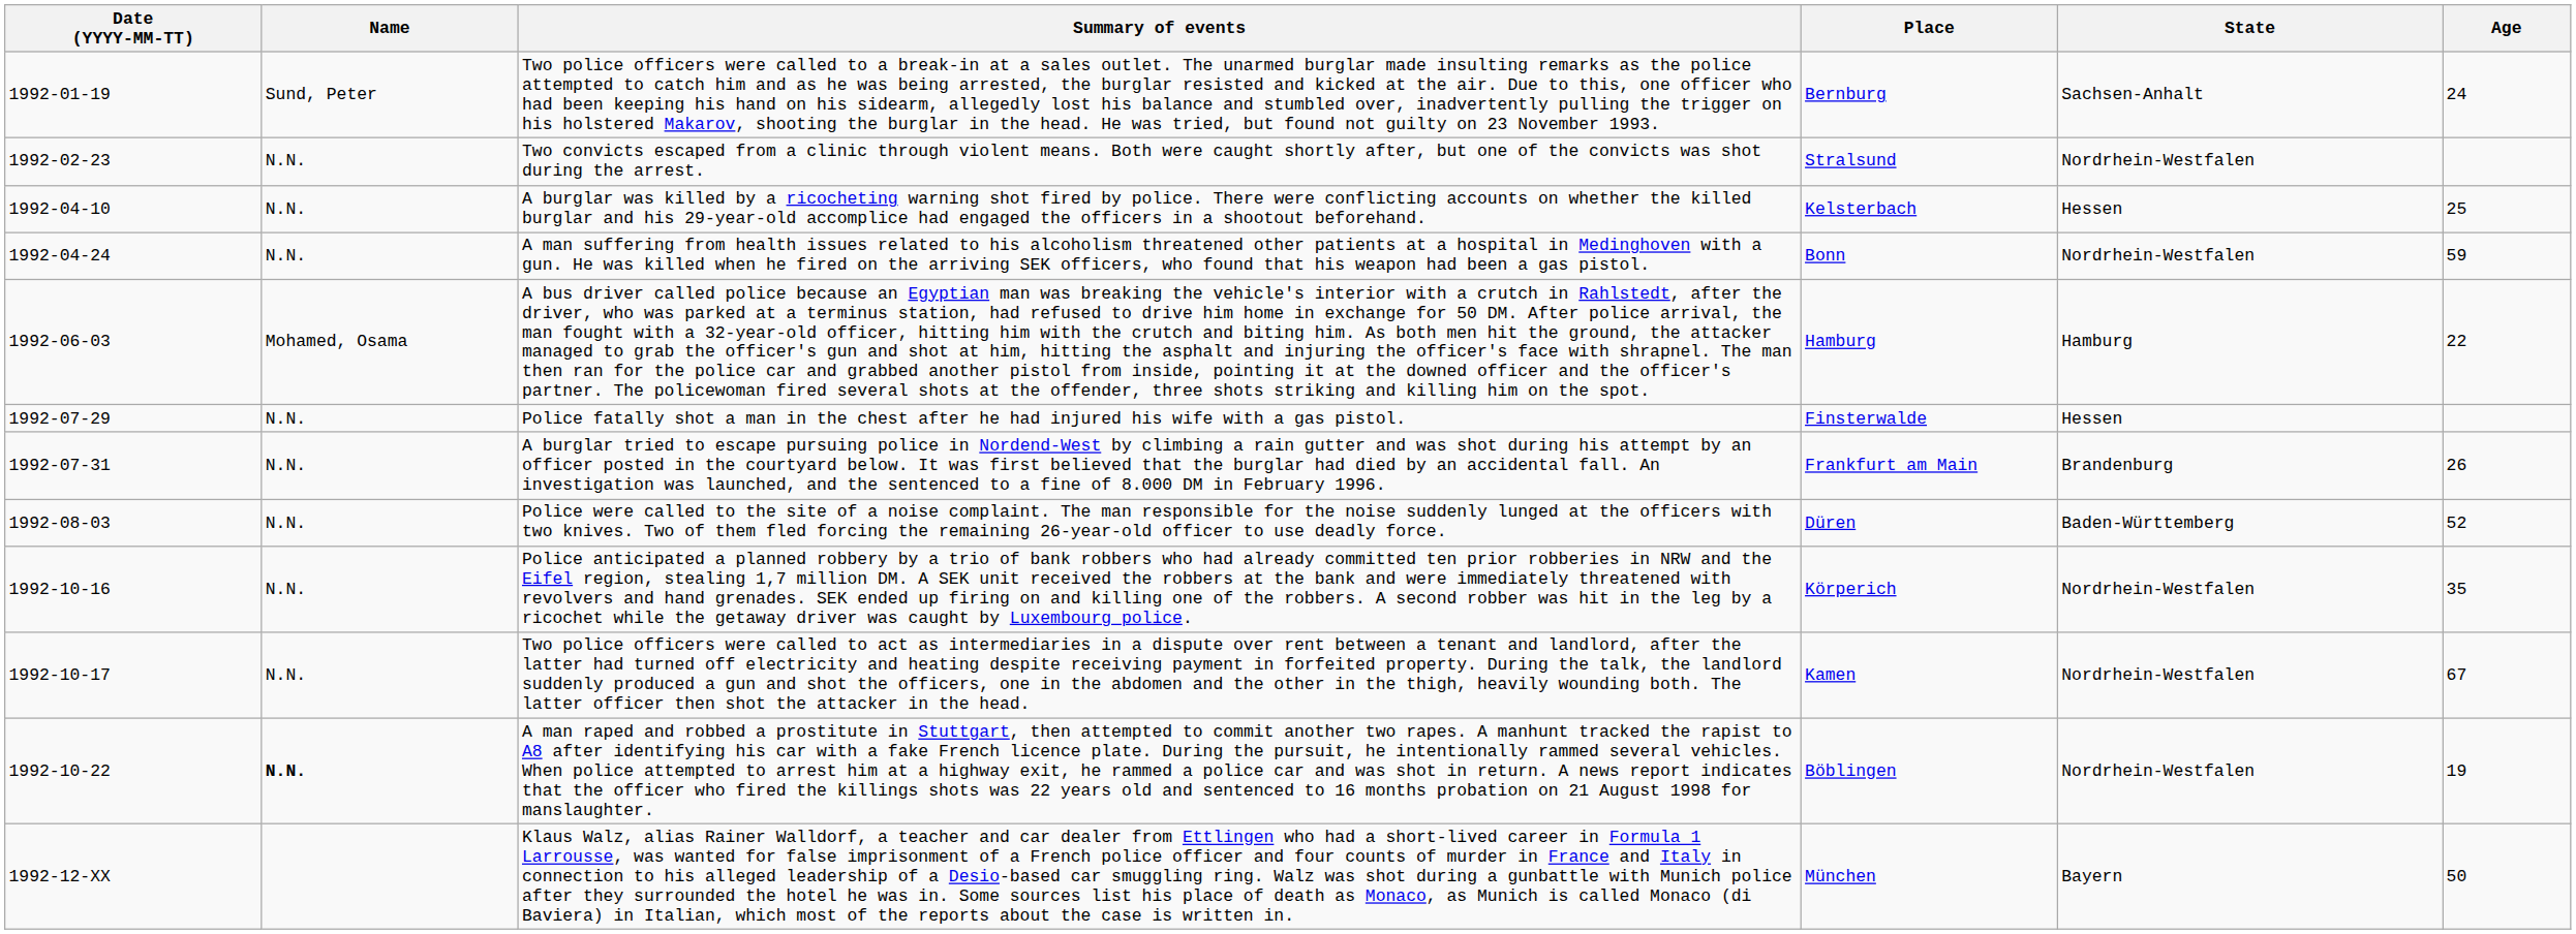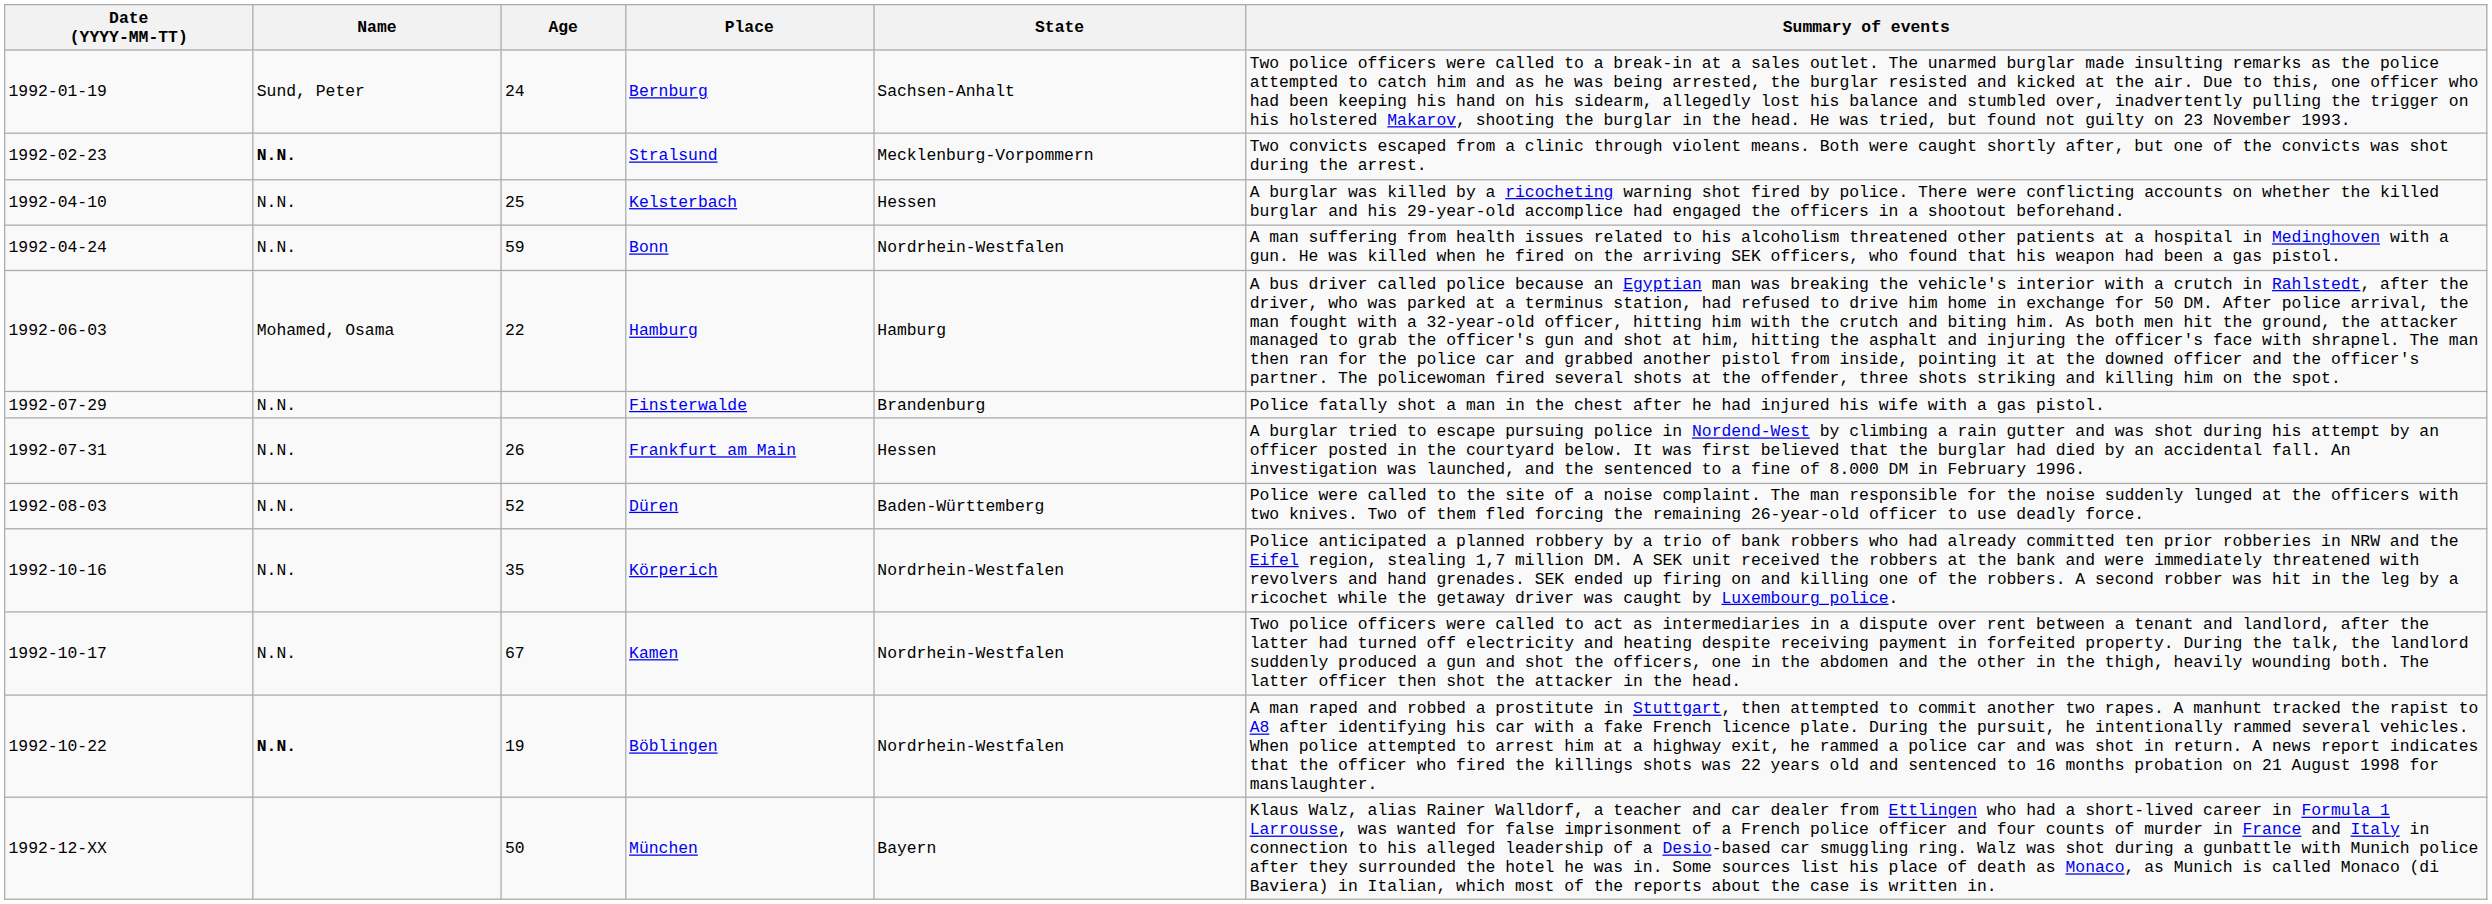columns swapped: Age <-> Summary of events
Stralsund | Name: normal -> bold
Stralsund | State: Nordrhein-Westfalen -> Mecklenburg-Vorpommern
Finsterwalde | State: Hessen -> Brandenburg
Frankfurt am Main | State: Brandenburg -> Hessen
